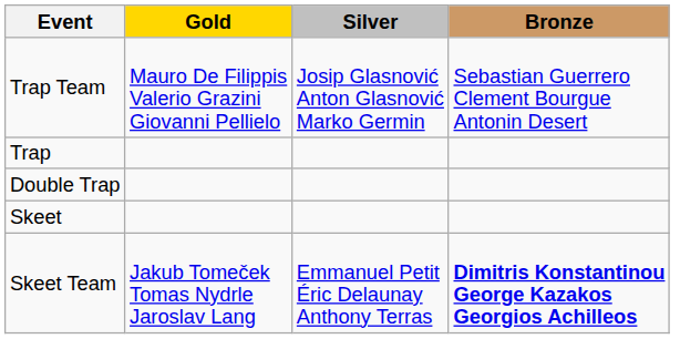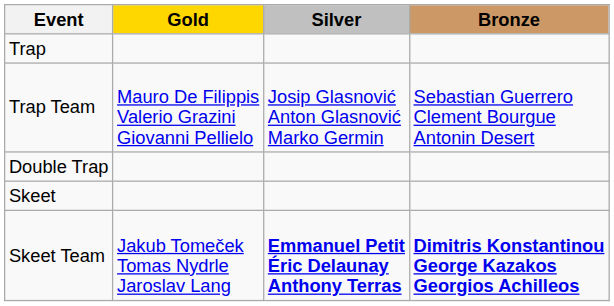rows swapped: Trap <-> Trap Team
Skeet Team | Silver: normal -> bold
